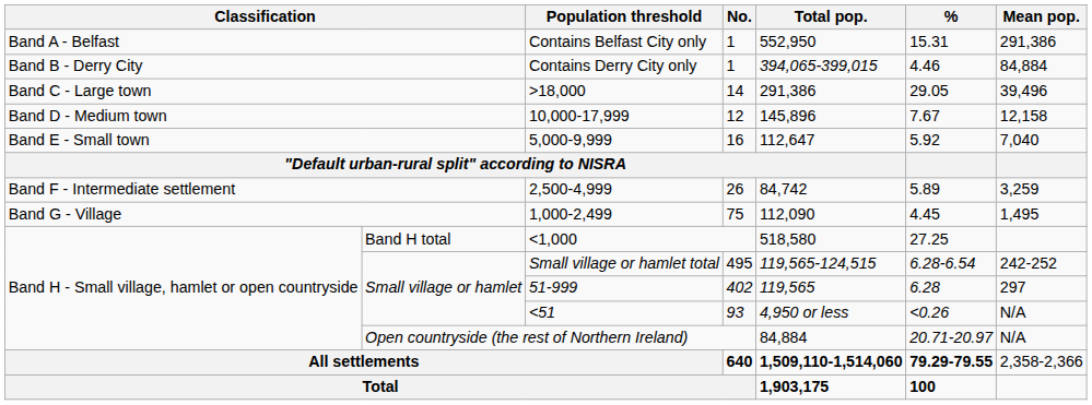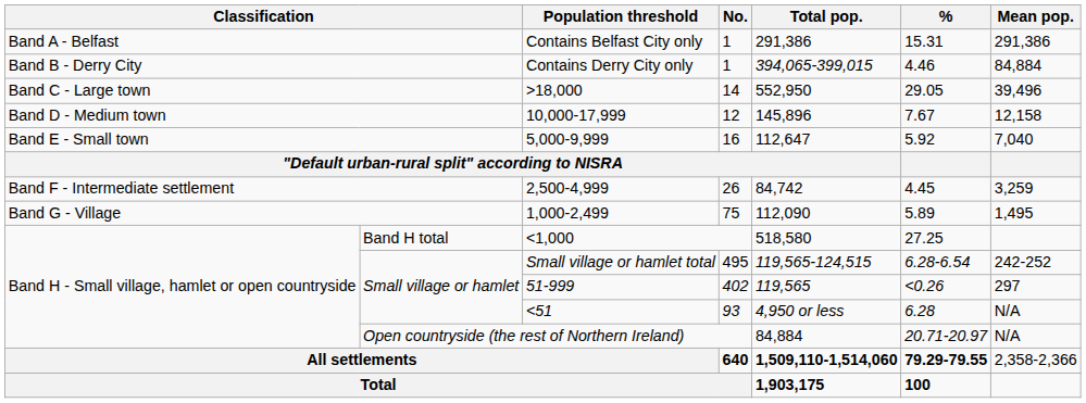Contains Belfast City only | Total pop.: 552,950 -> 291,386
>18,000 | Total pop.: 291,386 -> 552,950
2,500-4,999 | %: 5.89 -> 4.45
1,000-2,499 | %: 4.45 -> 5.89
51-999 | %: 6.28 -> <0.26
<51 | %: <0.26 -> 6.28
